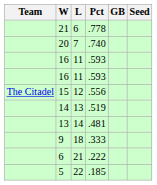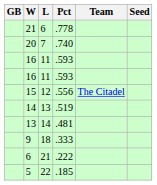columns swapped: Team <-> GB
